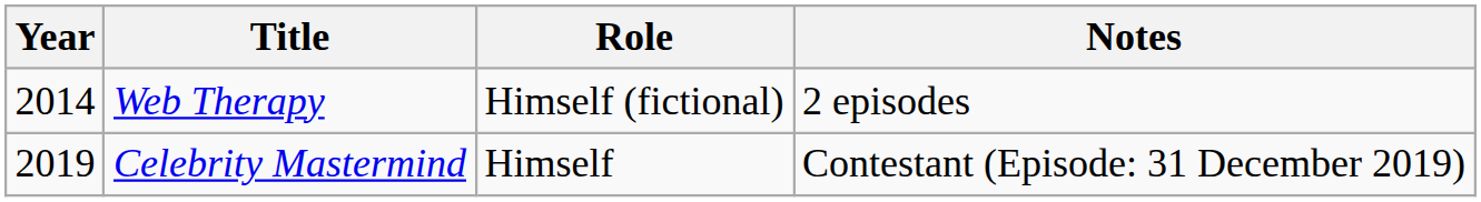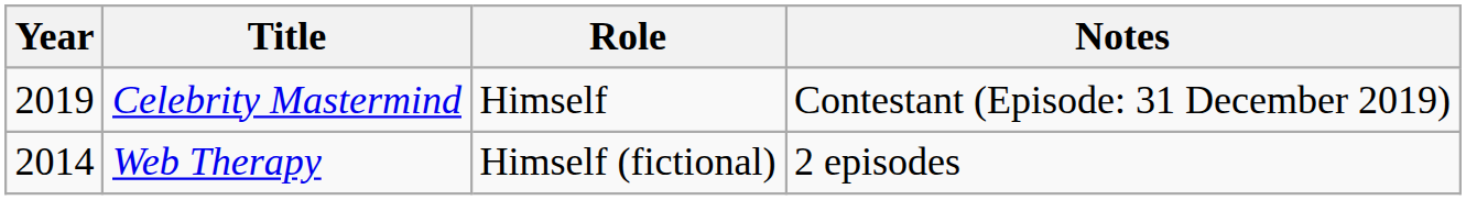rows swapped: Web Therapy <-> Celebrity Mastermind
